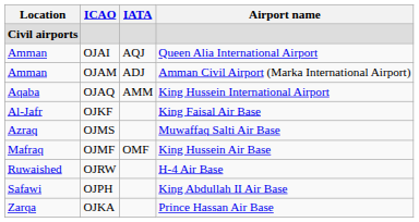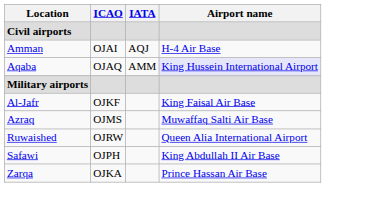Amman / OJAI | Airport name: Queen Alia International Airport -> H-4 Air Base
- row: Amman | OJAM | ADJ | Amman Civil Airport (Marka International Airport)
Aqaba | Airport name: no background -> lavender background
+ row: Military airports
- row: Mafraq | OJMF | OMF | King Hussein Air Base
Ruwaished | Airport name: H-4 Air Base -> Queen Alia International Airport
